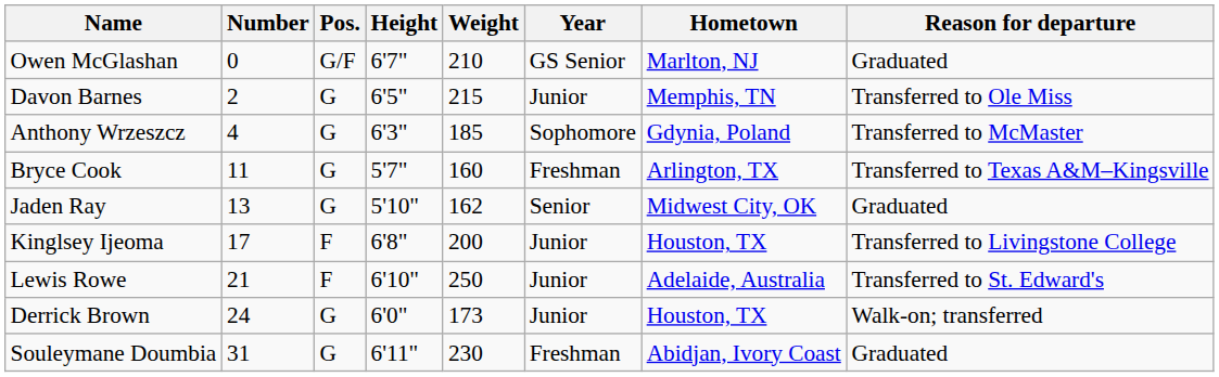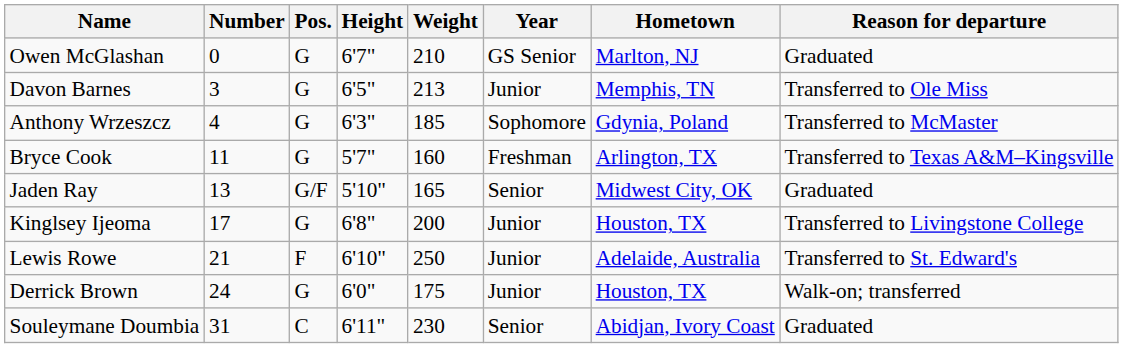Owen McGlashan | Pos.: G/F -> G
Davon Barnes | Number: 2 -> 3
Davon Barnes | Weight: 215 -> 213
Jaden Ray | Pos.: G -> G/F
Jaden Ray | Weight: 162 -> 165
Kinglsey Ijeoma | Pos.: F -> G
Derrick Brown | Weight: 173 -> 175
Souleymane Doumbia | Pos.: G -> C
Souleymane Doumbia | Year: Freshman -> Senior
